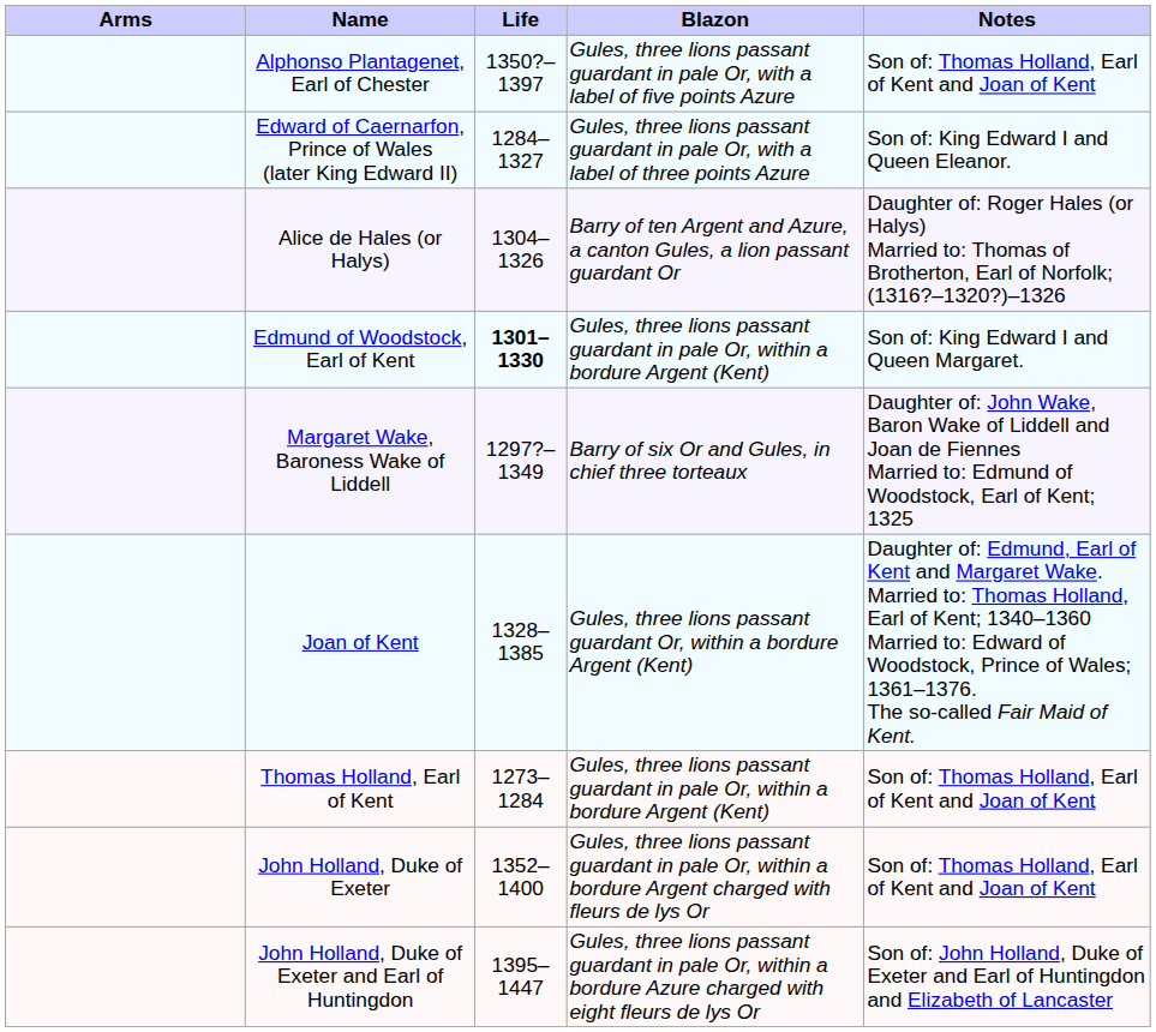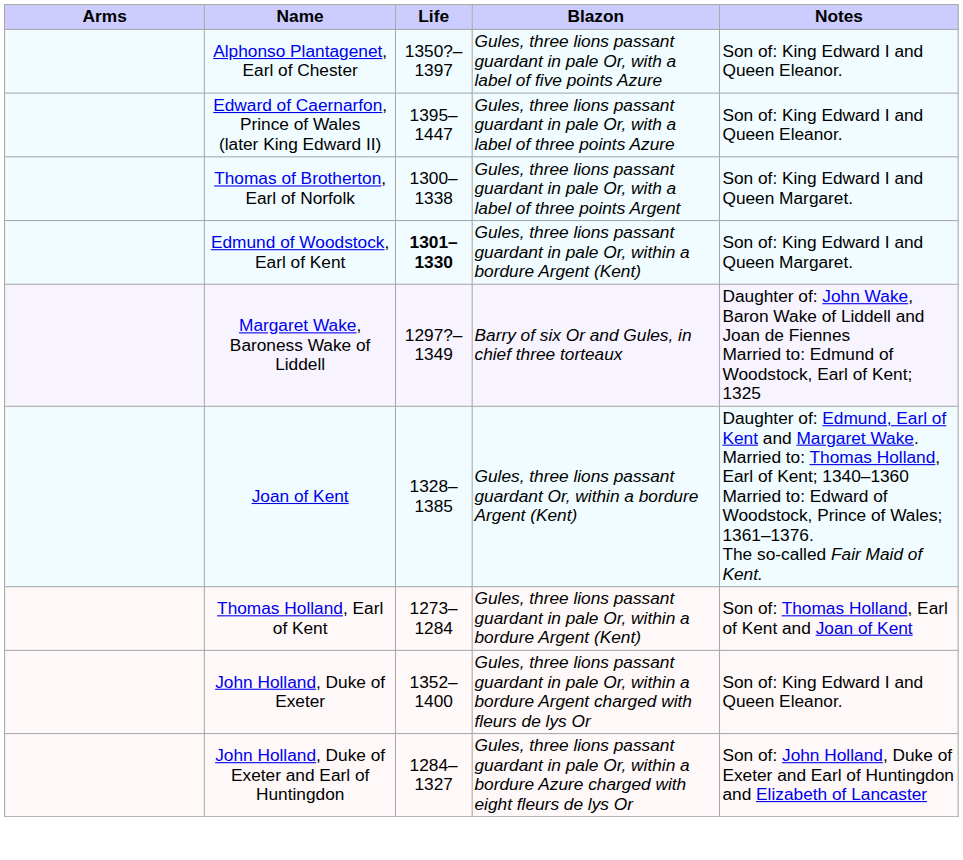Alphonso Plantagenet, Earl of Chester | Notes: Son of: Thomas Holland, Earl of Kent and Joan of Kent -> Son of: King Edward I and Queen Eleanor.
Edward of Caernarfon, Prince of Wales (later King Edward II) | Life: 1284–1327 -> 1395–1447
+ row: Thomas of Brotherton, Earl of Norfolk | 1300–1338 | Gules, three lions passant guardant in pale Or, with a label of three points Argent | Son of: King Edward I and Queen Margaret.
- row: Alice de Hales (or Halys) | 1304–1326 | Barry of ten Argent and Azure, a canton Gules, a lion passant guardant Or | Daughter of: Roger Hales (or Halys) Married to: Thomas of Brotherton, Earl of Norfolk; (1316?–1320?)–1326
John Holland, Duke of Exeter | Notes: Son of: Thomas Holland, Earl of Kent and Joan of Kent -> Son of: King Edward I and Queen Eleanor.
John Holland, Duke of Exeter and Earl of Huntingdon | Life: 1395–1447 -> 1284–1327
